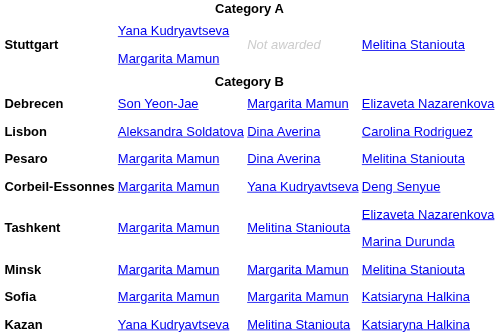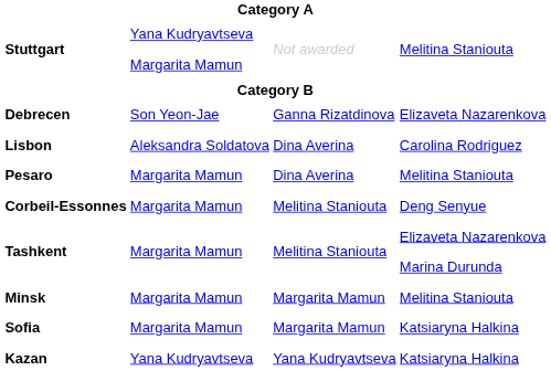Debrecen | column 3: Margarita Mamun -> Ganna Rizatdinova
Corbeil-Essonnes | column 3: Yana Kudryavtseva -> Melitina Staniouta
Kazan | column 3: Melitina Staniouta -> Yana Kudryavtseva
